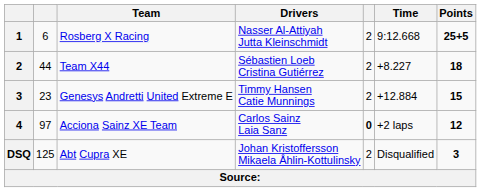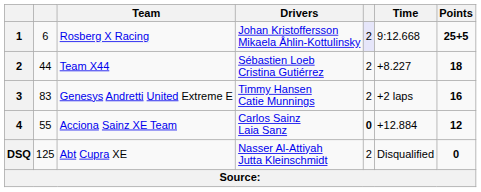Rosberg X Racing | Drivers: Nasser Al-Attiyah Jutta Kleinschmidt -> Johan Kristoffersson Mikaela Åhlin-Kottulinsky
Rosberg X Racing | column 5: no background -> lavender background
Genesys Andretti United Extreme E | column 2: 23 -> 83
Genesys Andretti United Extreme E | Time: +12.884 -> +2 laps
Genesys Andretti United Extreme E | Points: 15 -> 16
Acciona Sainz XE Team | column 2: 97 -> 55
Acciona Sainz XE Team | Time: +2 laps -> +12.884
Abt Cupra XE | Drivers: Johan Kristoffersson Mikaela Åhlin-Kottulinsky -> Nasser Al-Attiyah Jutta Kleinschmidt
Abt Cupra XE | Points: 3 -> 0
